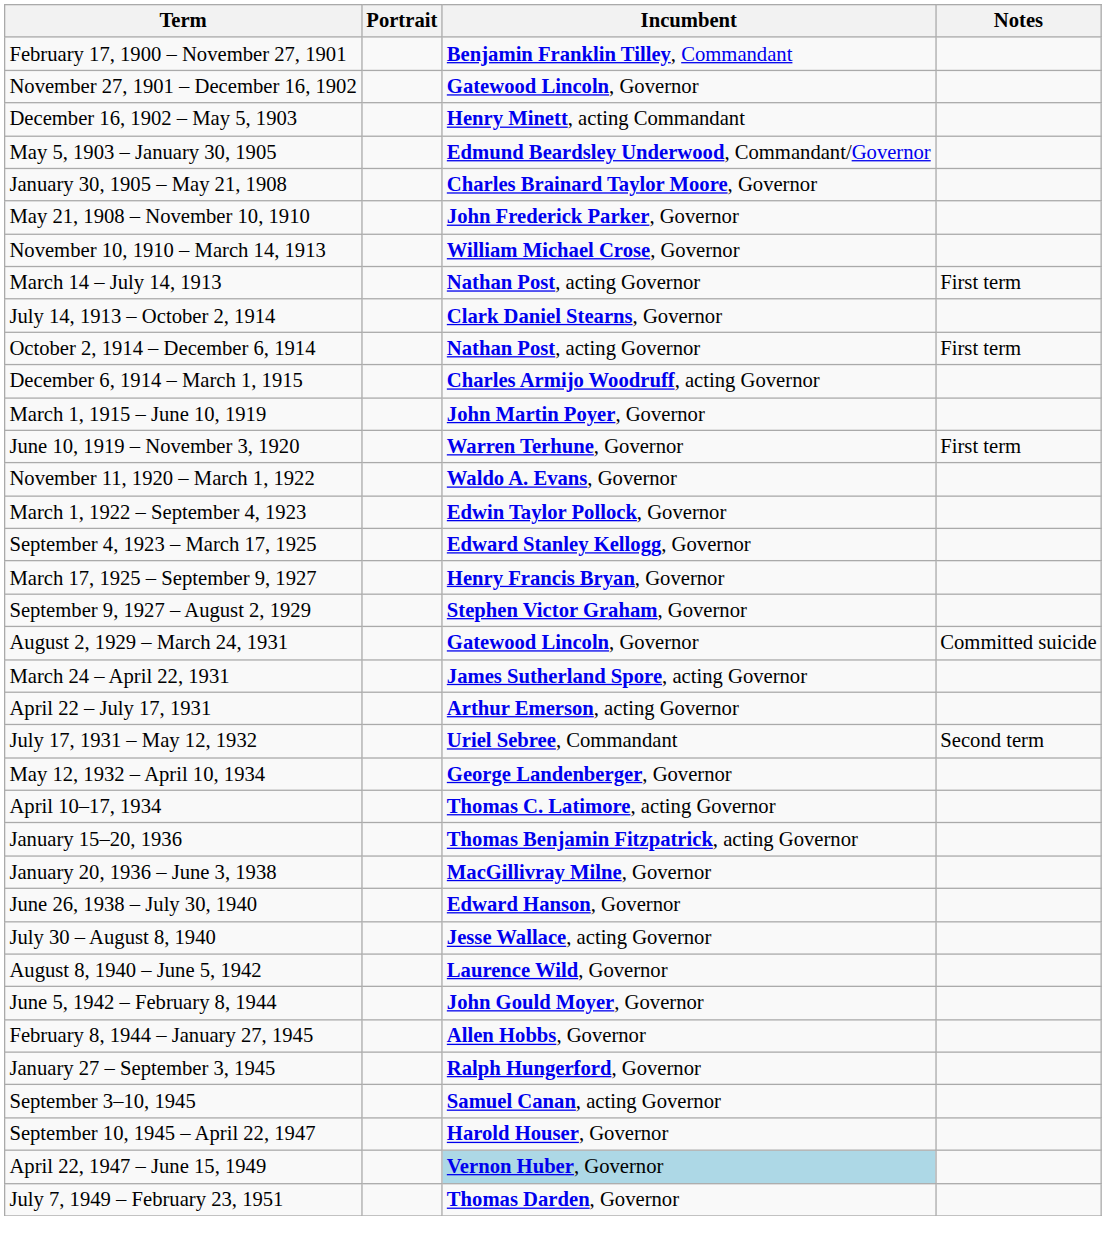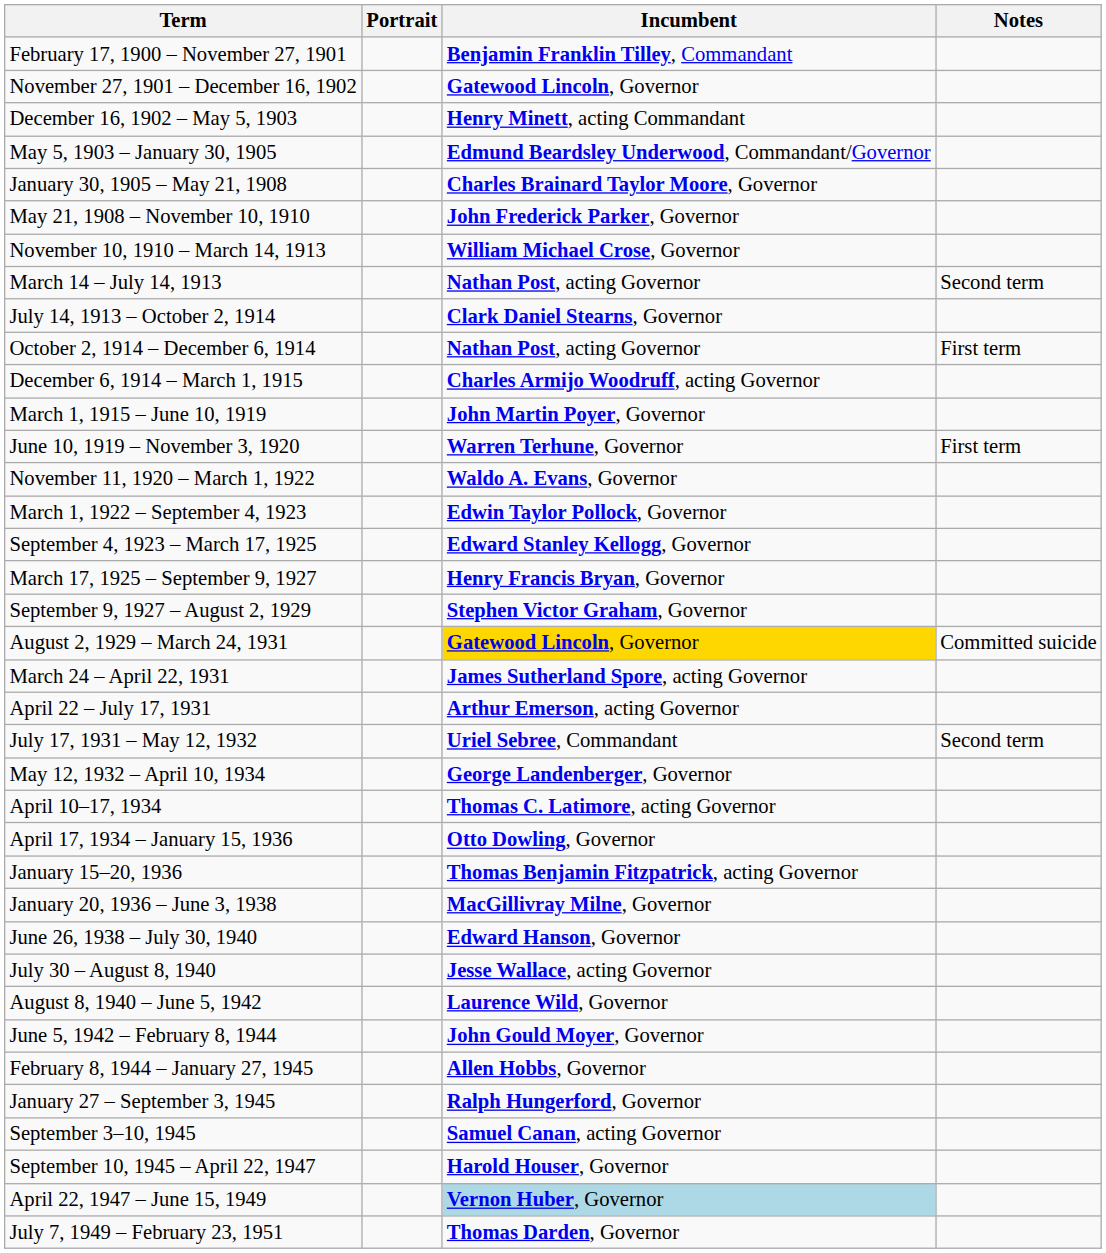March 14 – July 14, 1913 | Notes: First term -> Second term
August 2, 1929 – March 24, 1931 | Incumbent: no background -> gold background
+ row: April 17, 1934 – January 15, 1936 | Otto Dowling, Governor
